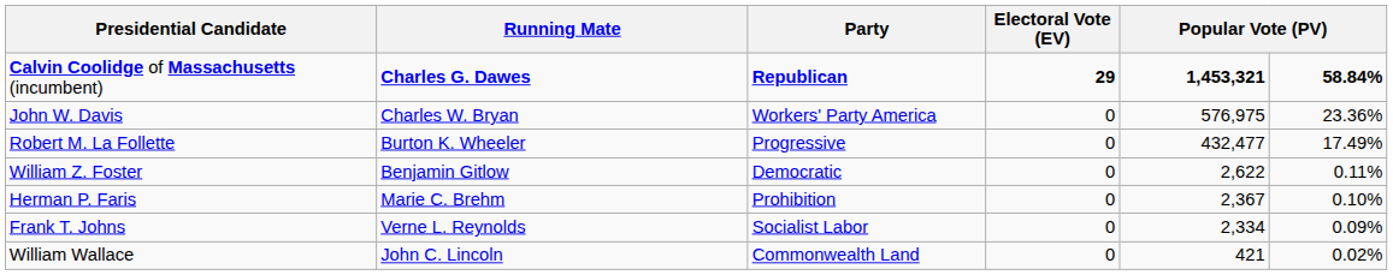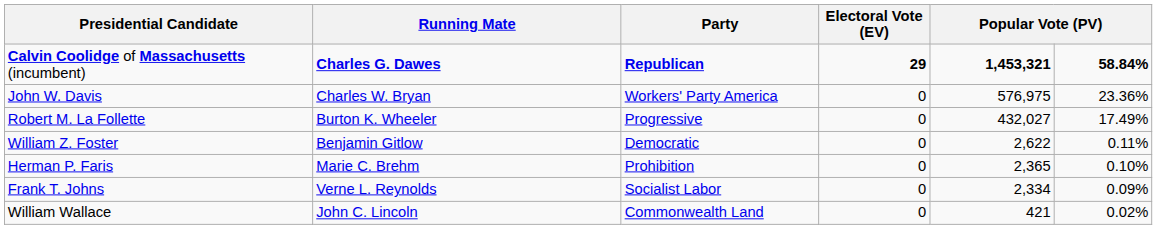Robert M. La Follette | column 5: 432,477 -> 432,027
Herman P. Faris | column 5: 2,367 -> 2,365
